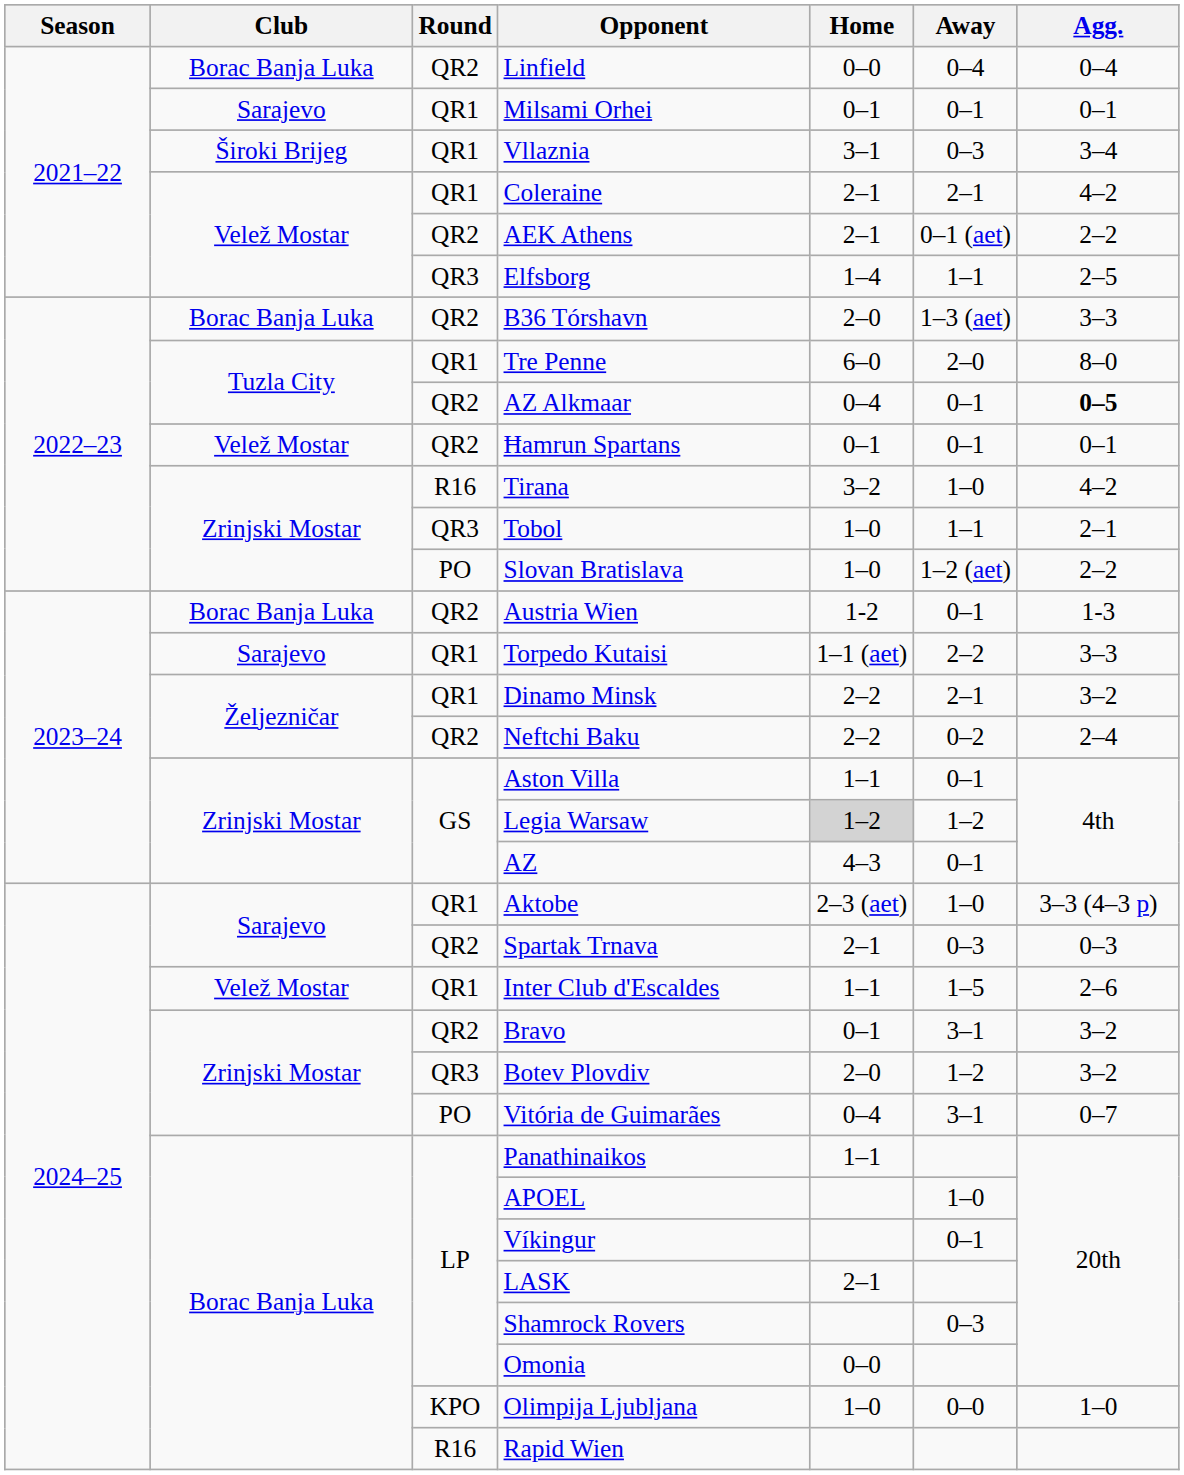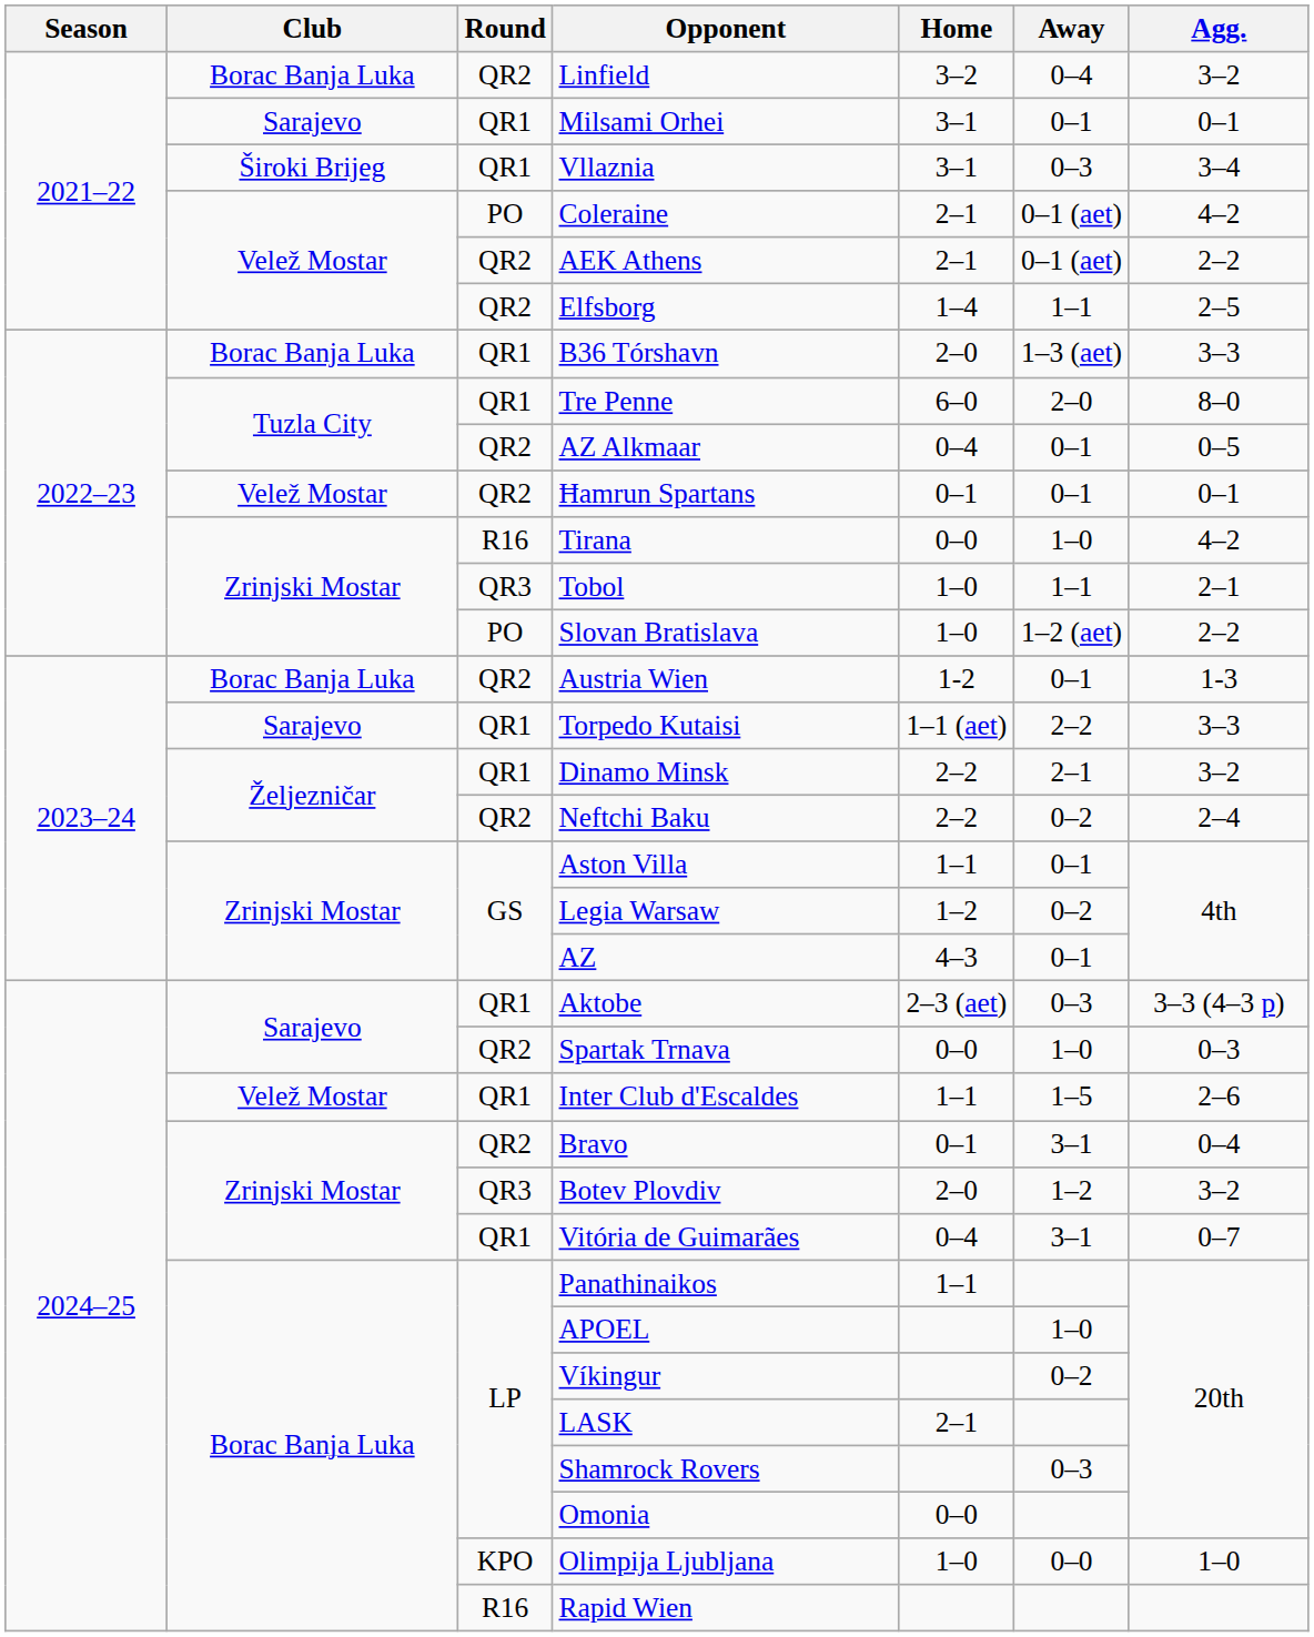Linfield | Home: 0–0 -> 3–2
Linfield | Agg.: 0–4 -> 3–2
Milsami Orhei | Home: 0–1 -> 3–1
Coleraine | Round: QR1 -> PO
Coleraine | Away: 2–1 -> 0–1 (aet)
Elfsborg | Round: QR3 -> QR2
B36 Tórshavn | Round: QR2 -> QR1
AZ Alkmaar | Agg.: bold -> normal
Tirana | Home: 3–2 -> 0–0
Legia Warsaw | Home: lightgrey background -> no background
Legia Warsaw | Away: 1–2 -> 0–2
Aktobe | Away: 1–0 -> 0–3
Spartak Trnava | Home: 2–1 -> 0–0
Spartak Trnava | Away: 0–3 -> 1–0
Bravo | Agg.: 3–2 -> 0–4
Vitória de Guimarães | Round: PO -> QR1
Víkingur | Away: 0–1 -> 0–2
